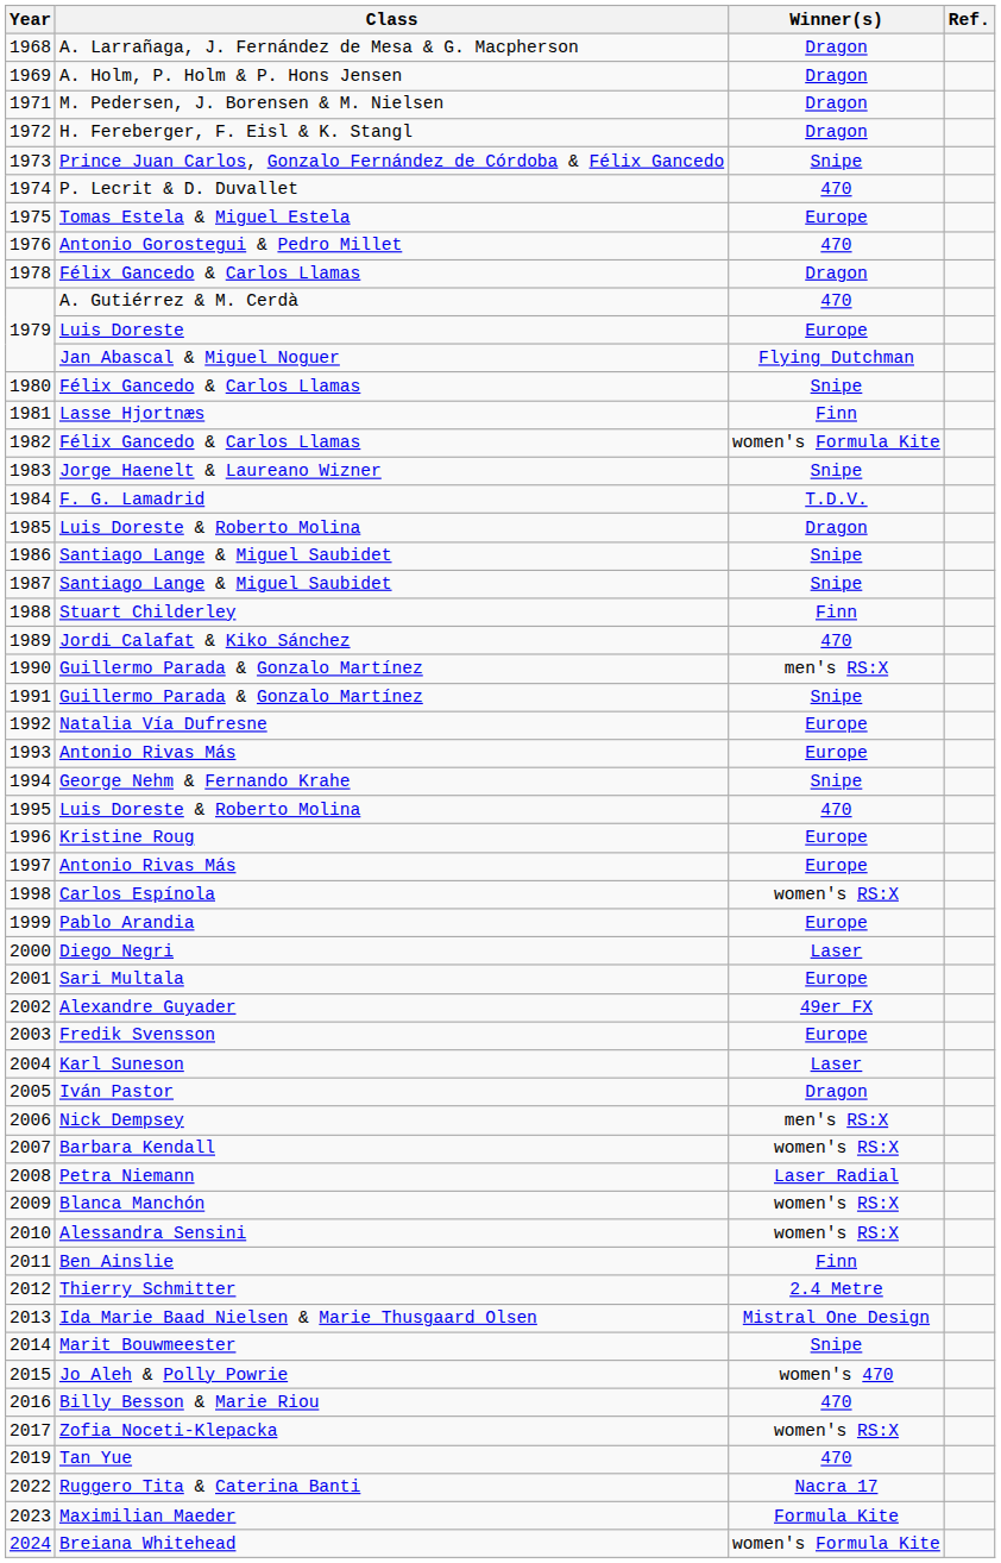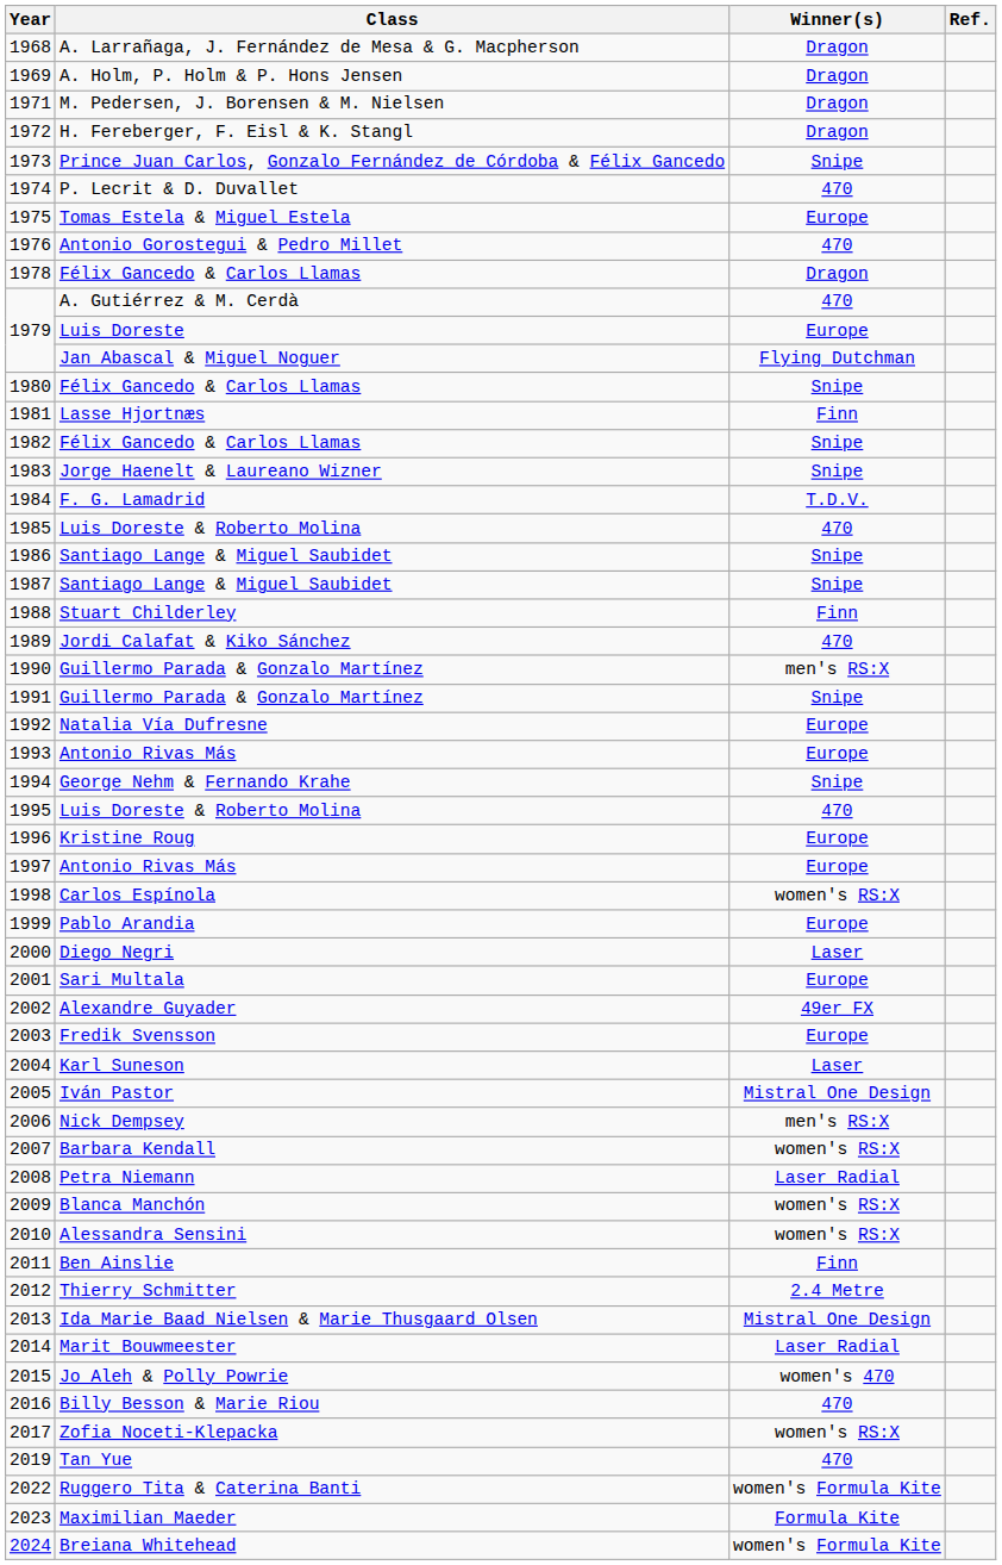1982 | Winner(s): women's Formula Kite -> Snipe
1985 | Winner(s): Dragon -> 470
2005 | Winner(s): Dragon -> Mistral One Design
2014 | Winner(s): Snipe -> Laser Radial
2022 | Winner(s): Nacra 17 -> women's Formula Kite
